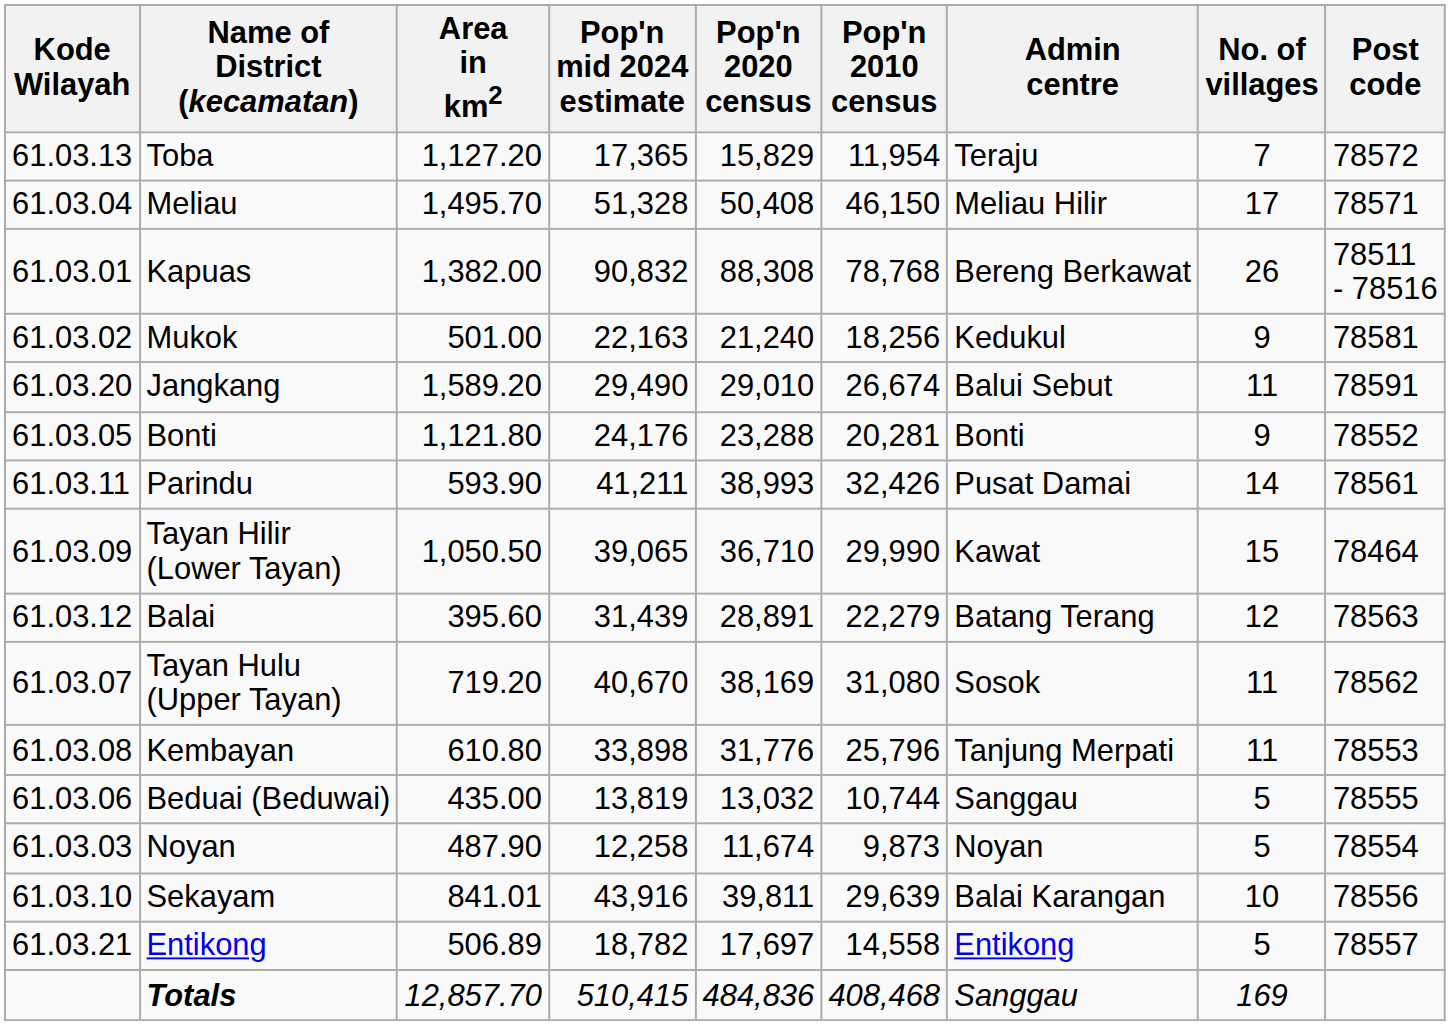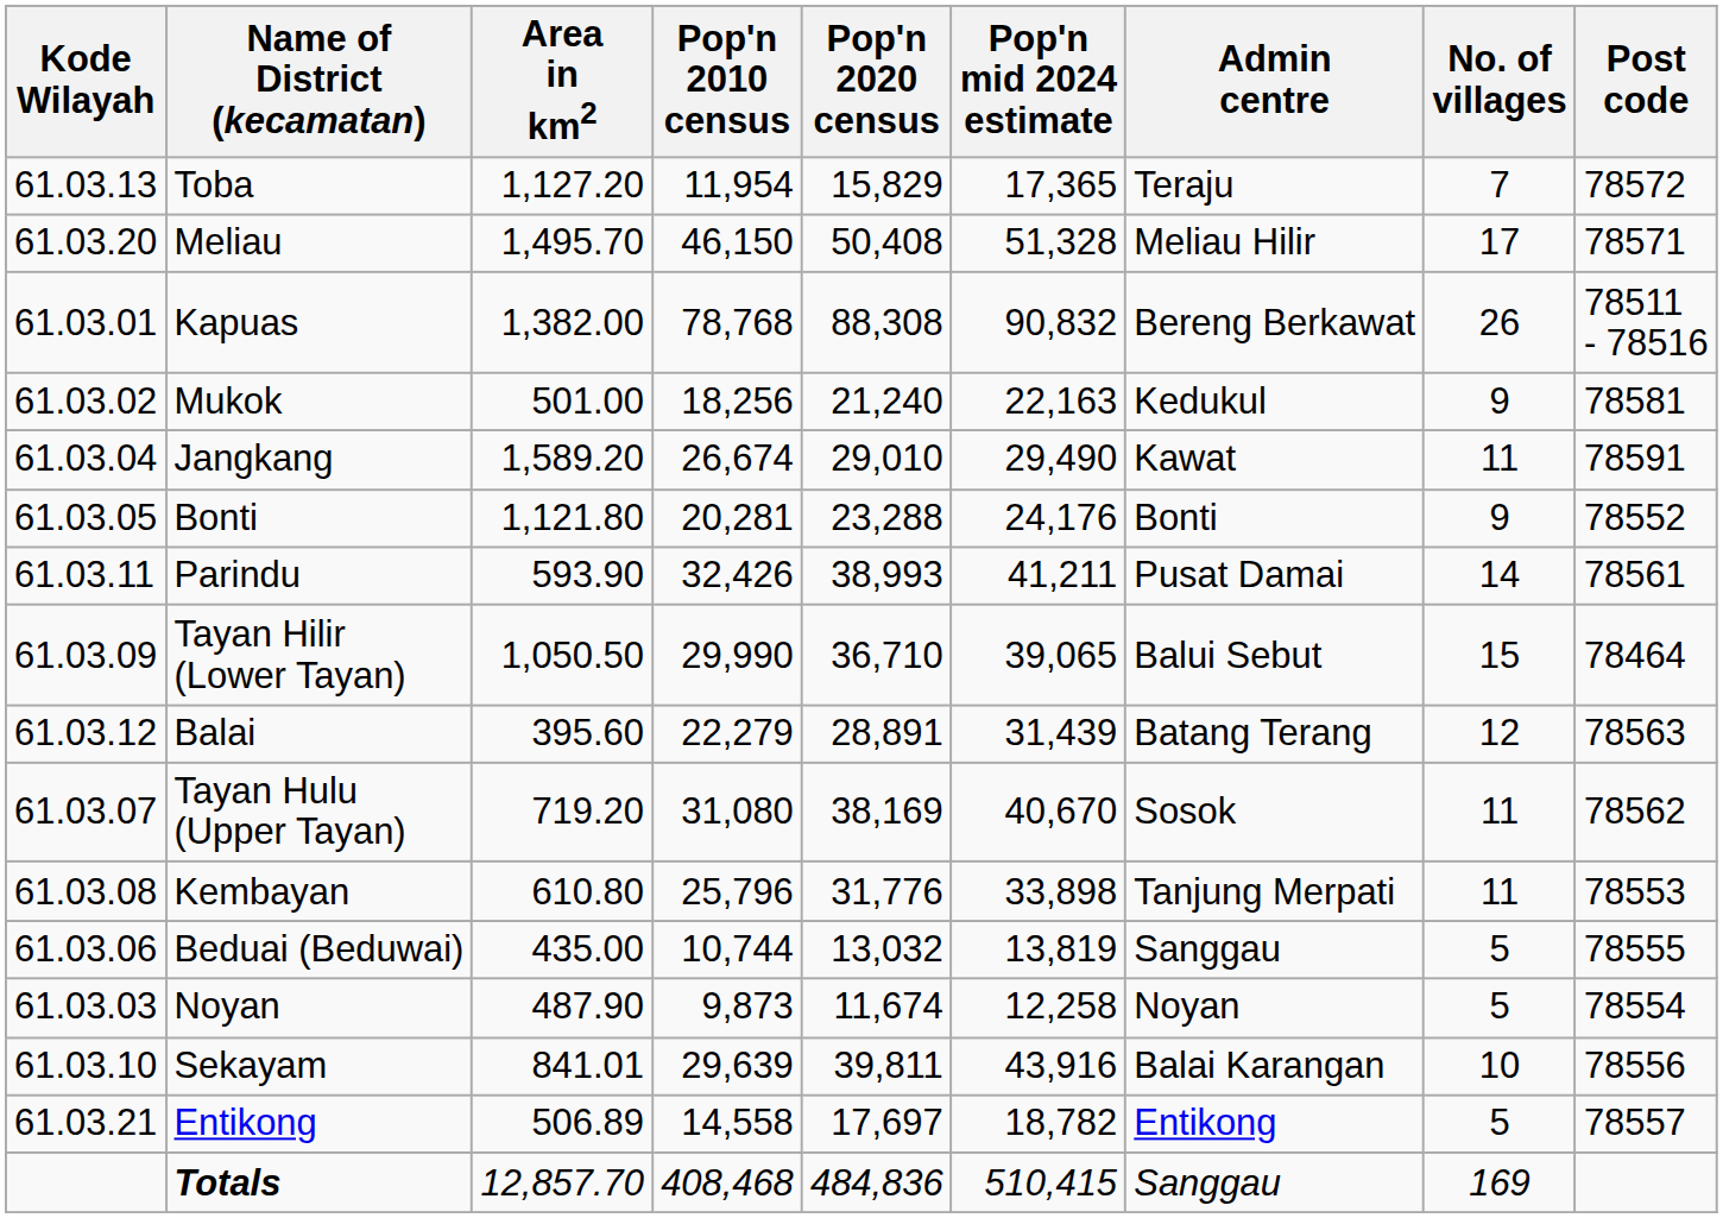columns swapped: Pop'n 2010 census <-> Pop'n mid 2024 estimate
Meliau | Kode Wilayah: 61.03.04 -> 61.03.20
Jangkang | Kode Wilayah: 61.03.20 -> 61.03.04
Jangkang | Admin centre: Balui Sebut -> Kawat
Tayan Hilir (Lower Tayan) | Admin centre: Kawat -> Balui Sebut
